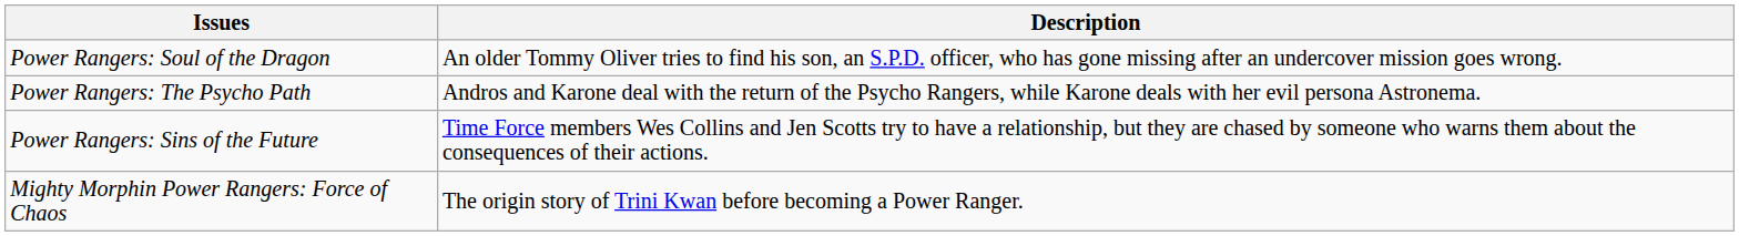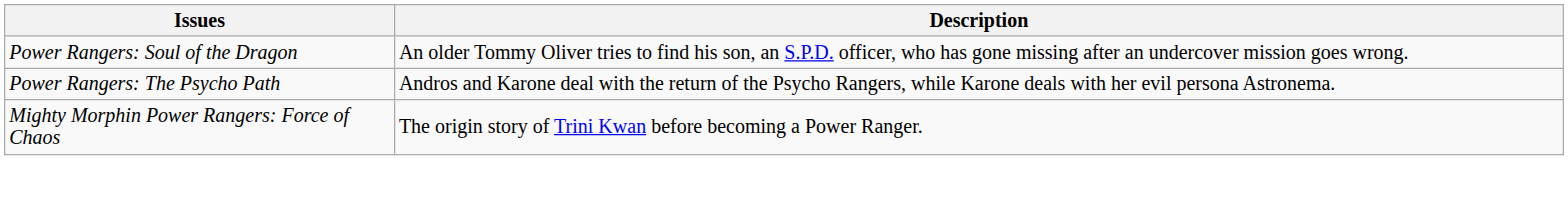- row: Power Rangers: Sins of the Future | Time Force members Wes Collins and Jen Scotts try to have a relationship, but they are chased by someone who warns them about the consequences of their actions.
